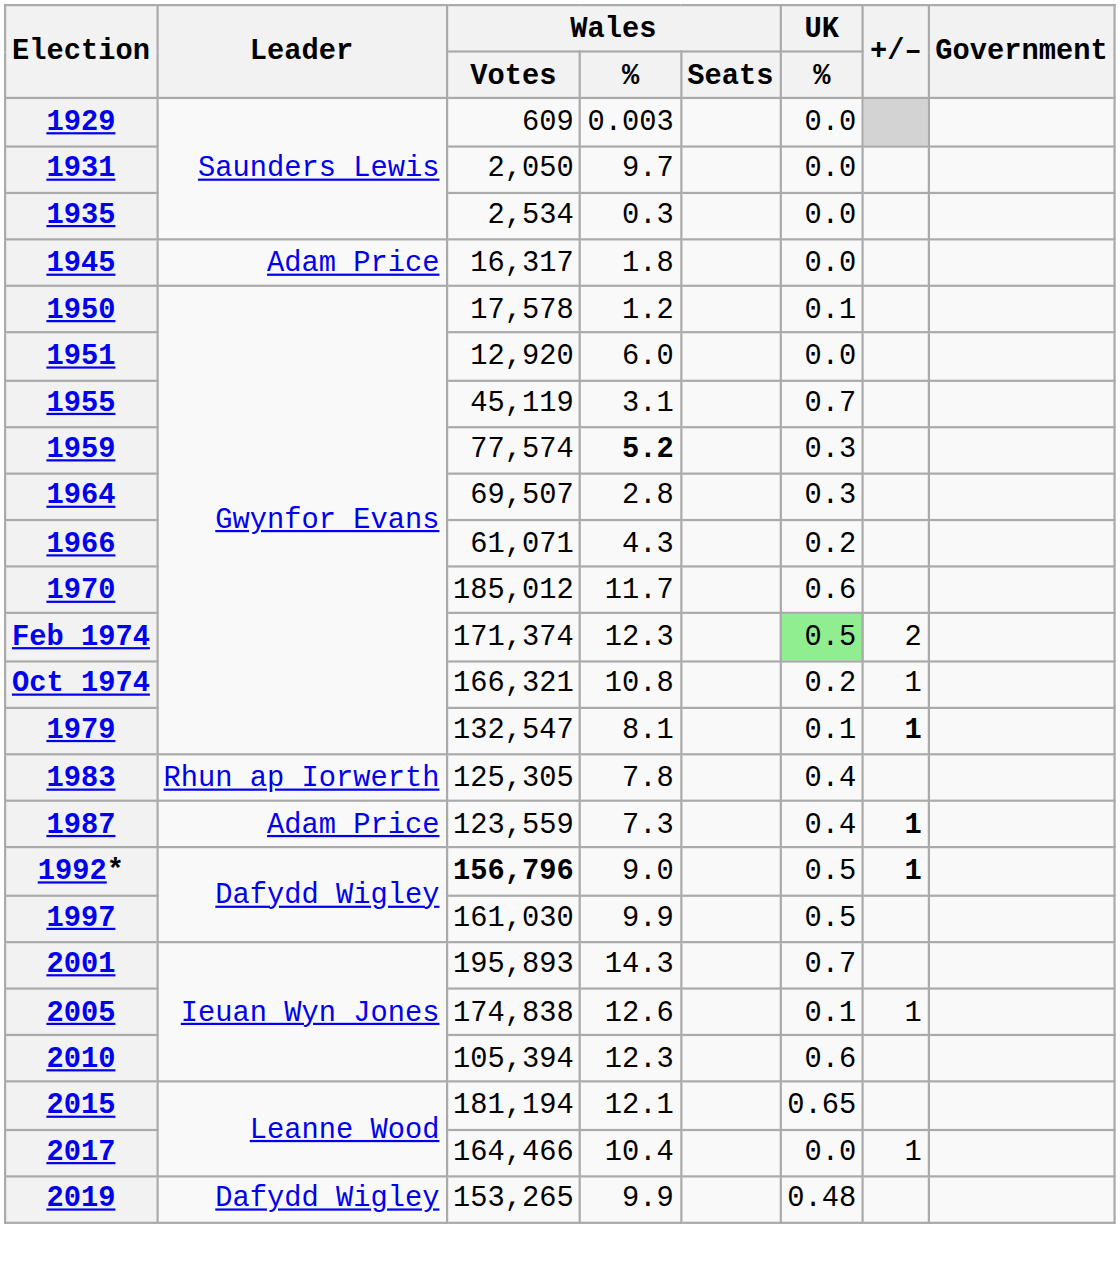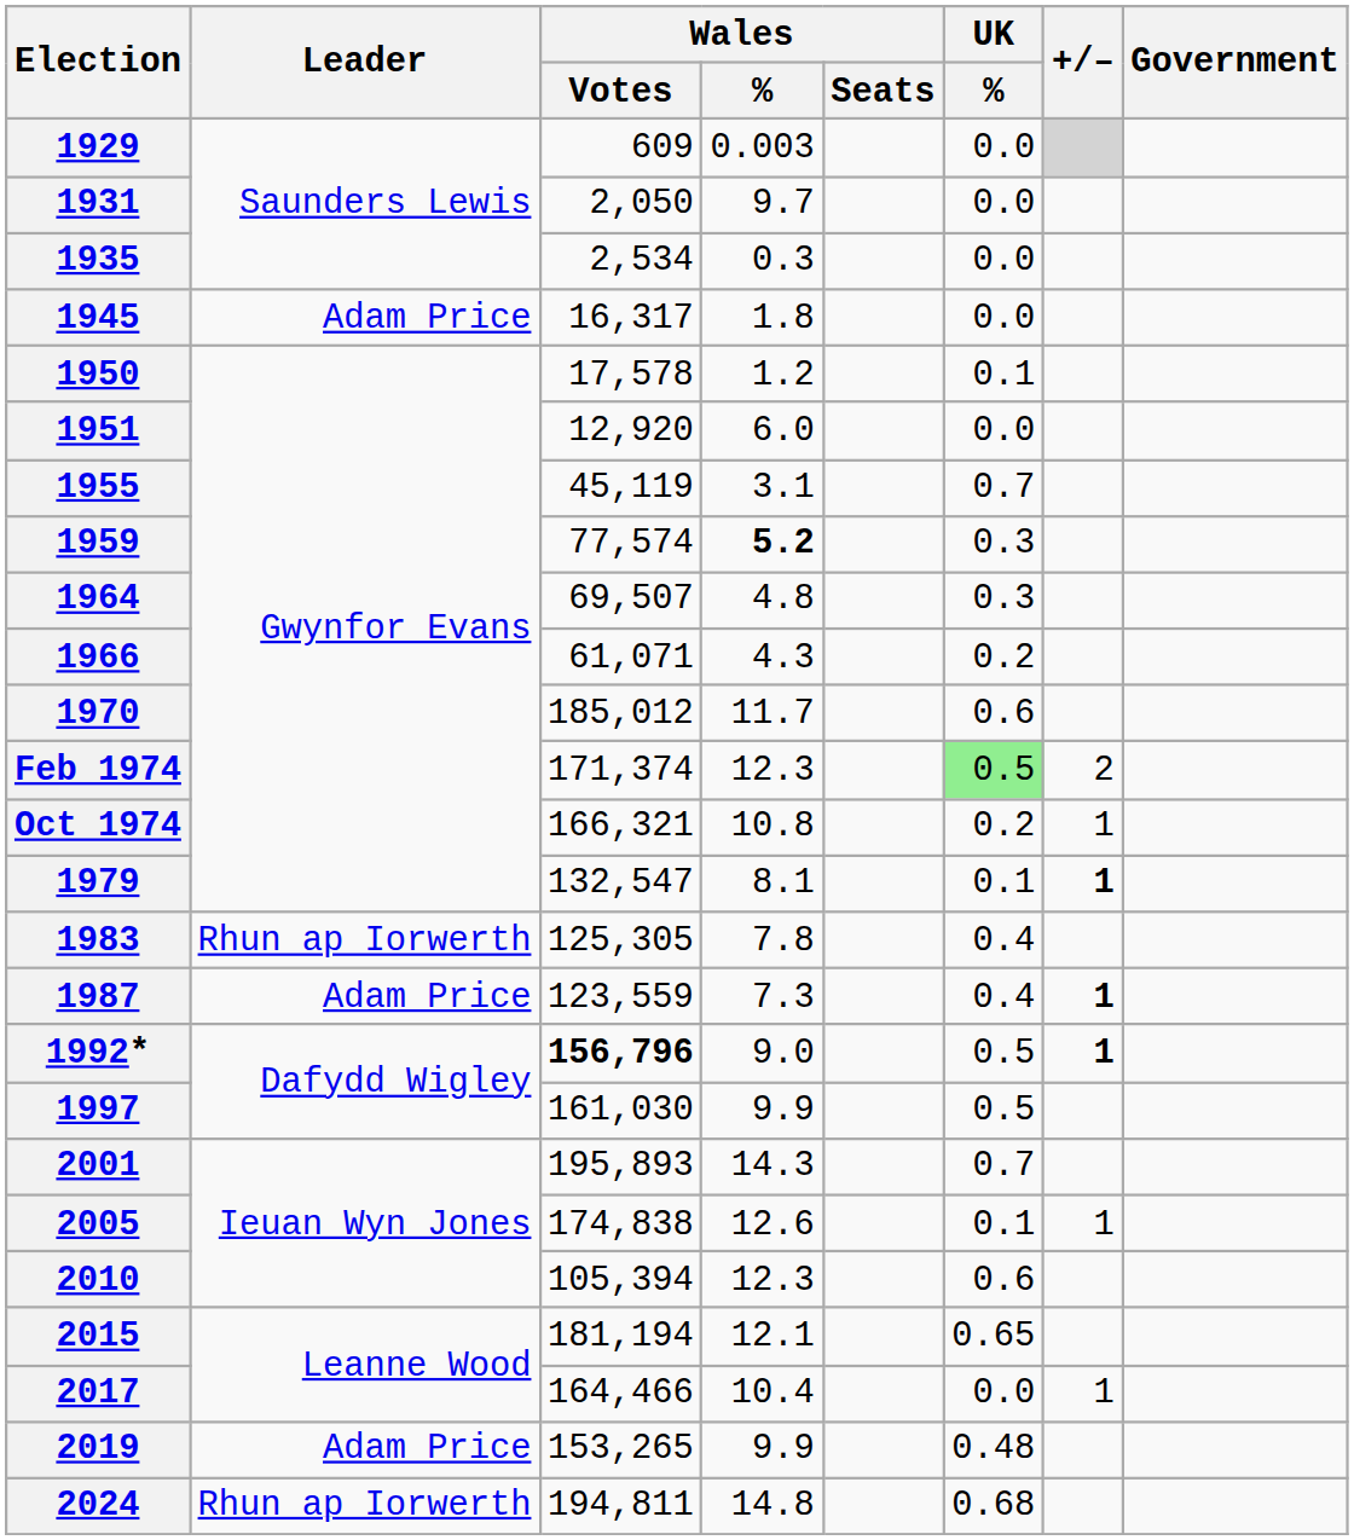1964 | Wales / %: 2.8 -> 4.8
2019 | Leader: Dafydd Wigley -> Adam Price
+ row: 2024 | Rhun ap Iorwerth | 194,811 | 14.8 | 0.68
